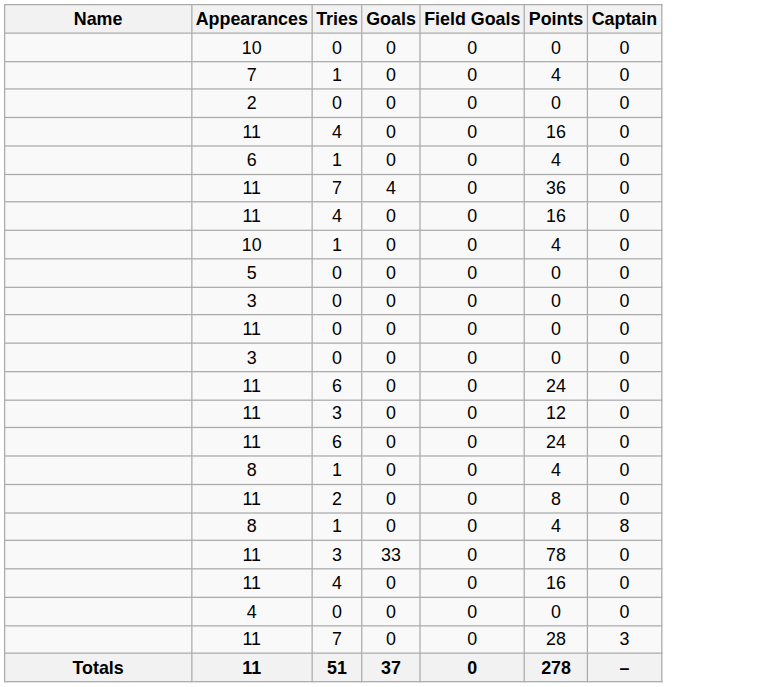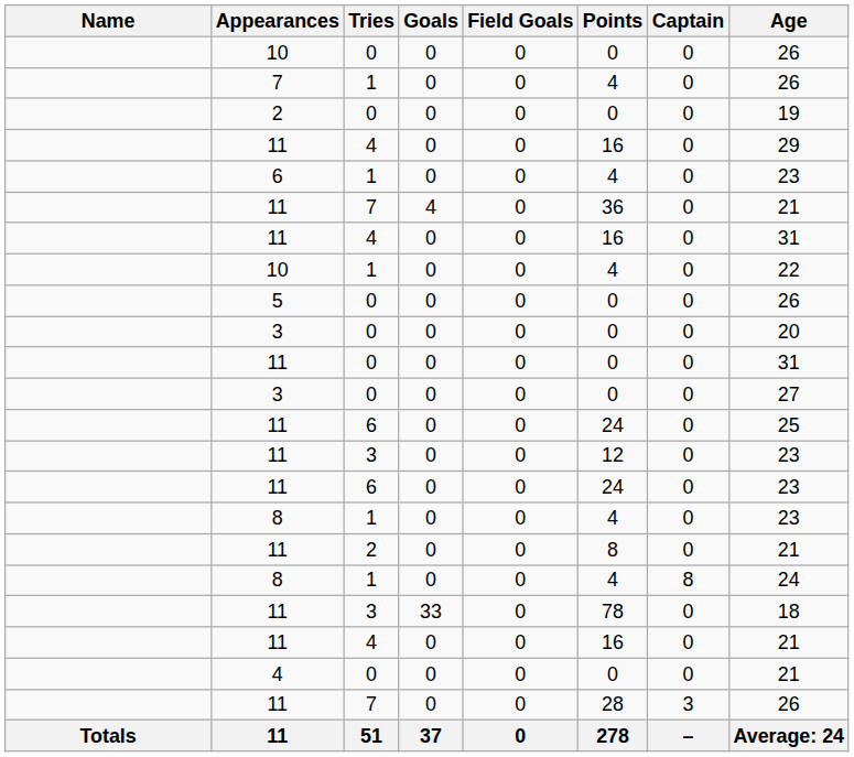+ column: Age | 26 | 26 | 19 | 29 | 23 | 21 | 31 | 22 | 26 | 20 | 31 | 27 | 25 | 23 | 23 | 23 | 21 | 24 | 18 | 21 | 21 | 26 | Average: 24
